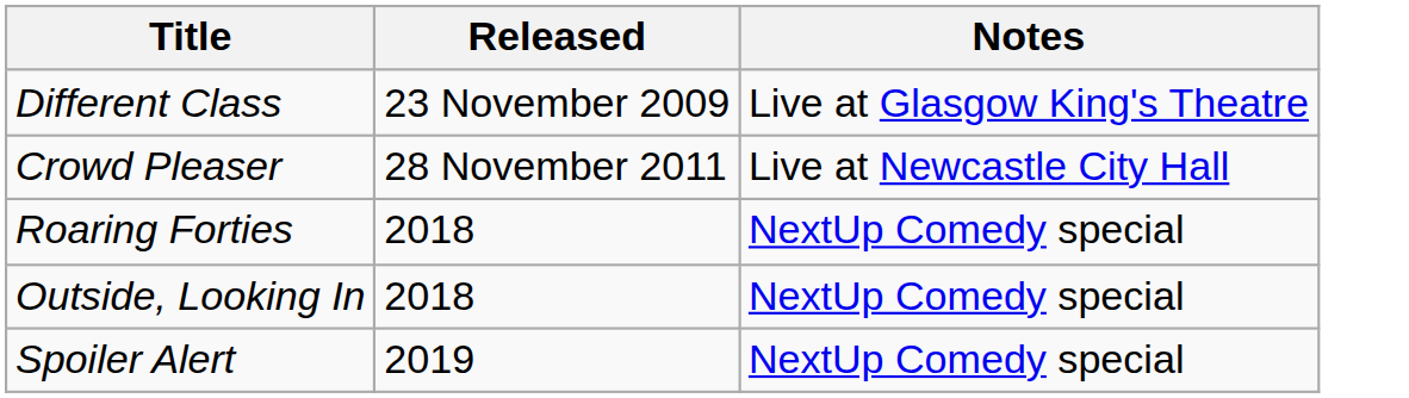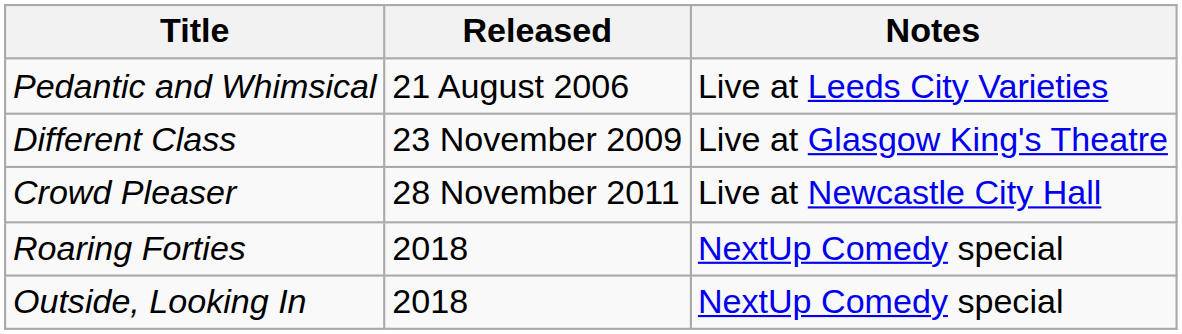+ row: Pedantic and Whimsical | 21 August 2006 | Live at Leeds City Varieties
- row: Spoiler Alert | 2019 | NextUp Comedy special
